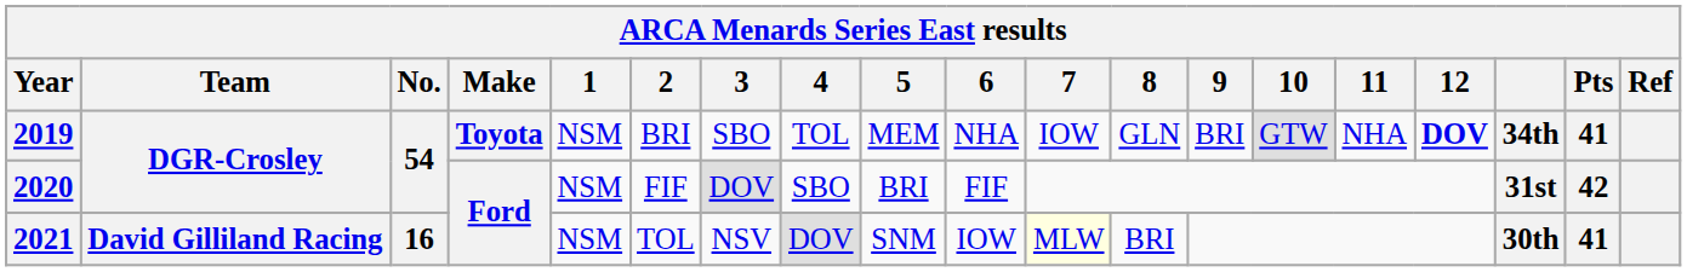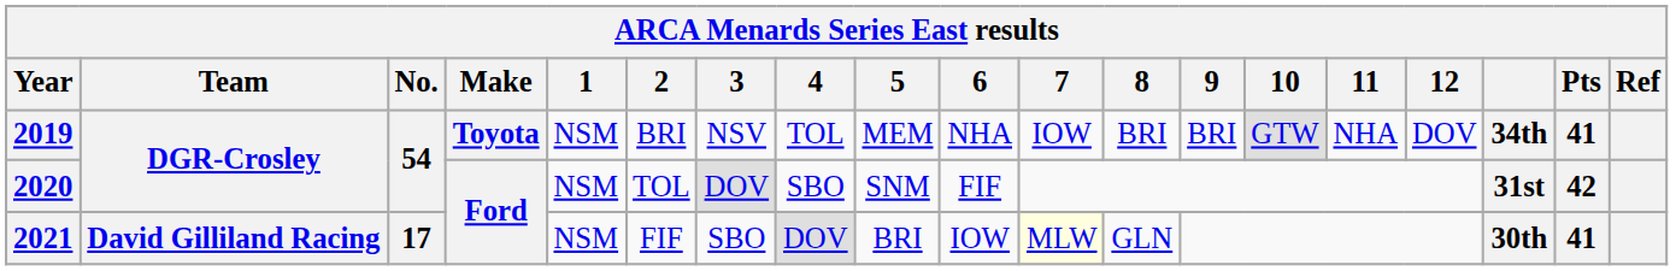2019 | 3: SBO -> NSV
2019 | 8: GLN -> BRI
2019 | 12: bold -> normal
2020 | 2: FIF -> TOL
2020 | 5: BRI -> SNM
2021 | No.: 16 -> 17
2021 | 2: TOL -> FIF
2021 | 3: NSV -> SBO
2021 | 5: SNM -> BRI
2021 | 8: BRI -> GLN
